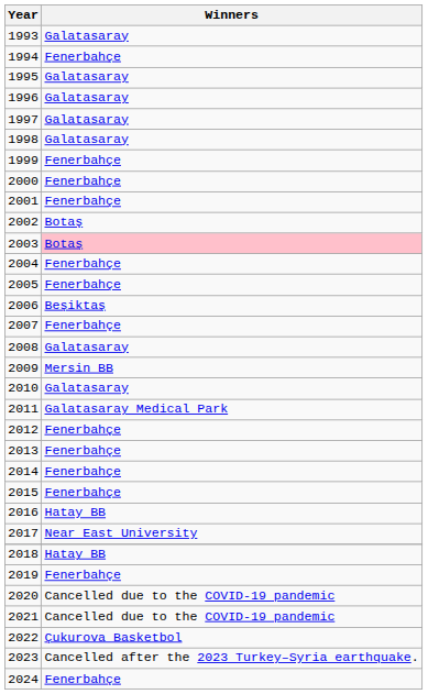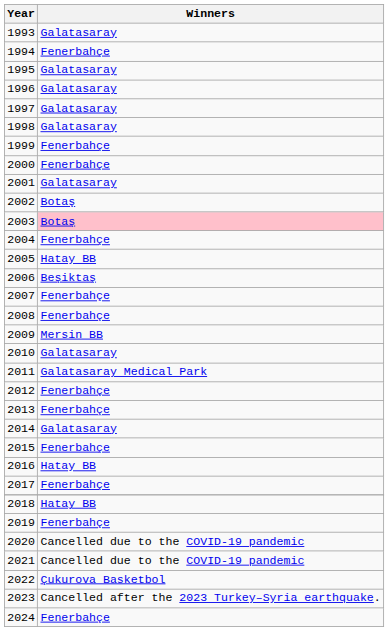2001 | Winners: Fenerbahçe -> Galatasaray
2005 | Winners: Fenerbahçe -> Hatay BB
2008 | Winners: Galatasaray -> Fenerbahçe
2014 | Winners: Fenerbahçe -> Galatasaray
2017 | Winners: Near East University -> Fenerbahçe
